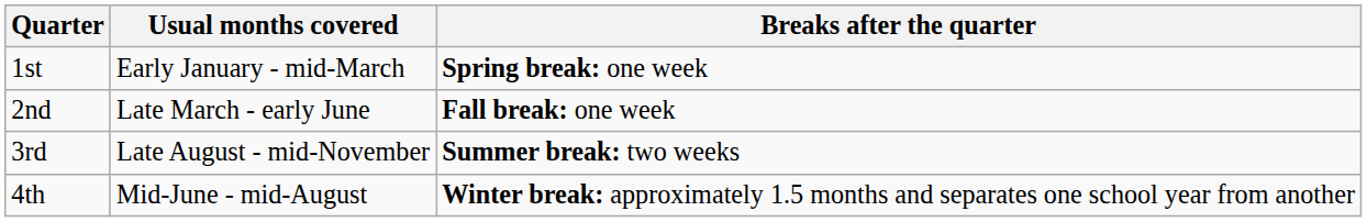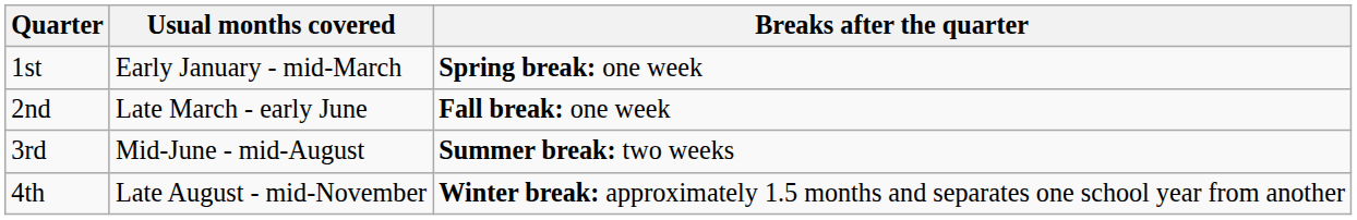3rd | Usual months covered: Late August - mid-November -> Mid-June - mid-August
4th | Usual months covered: Mid-June - mid-August -> Late August - mid-November
